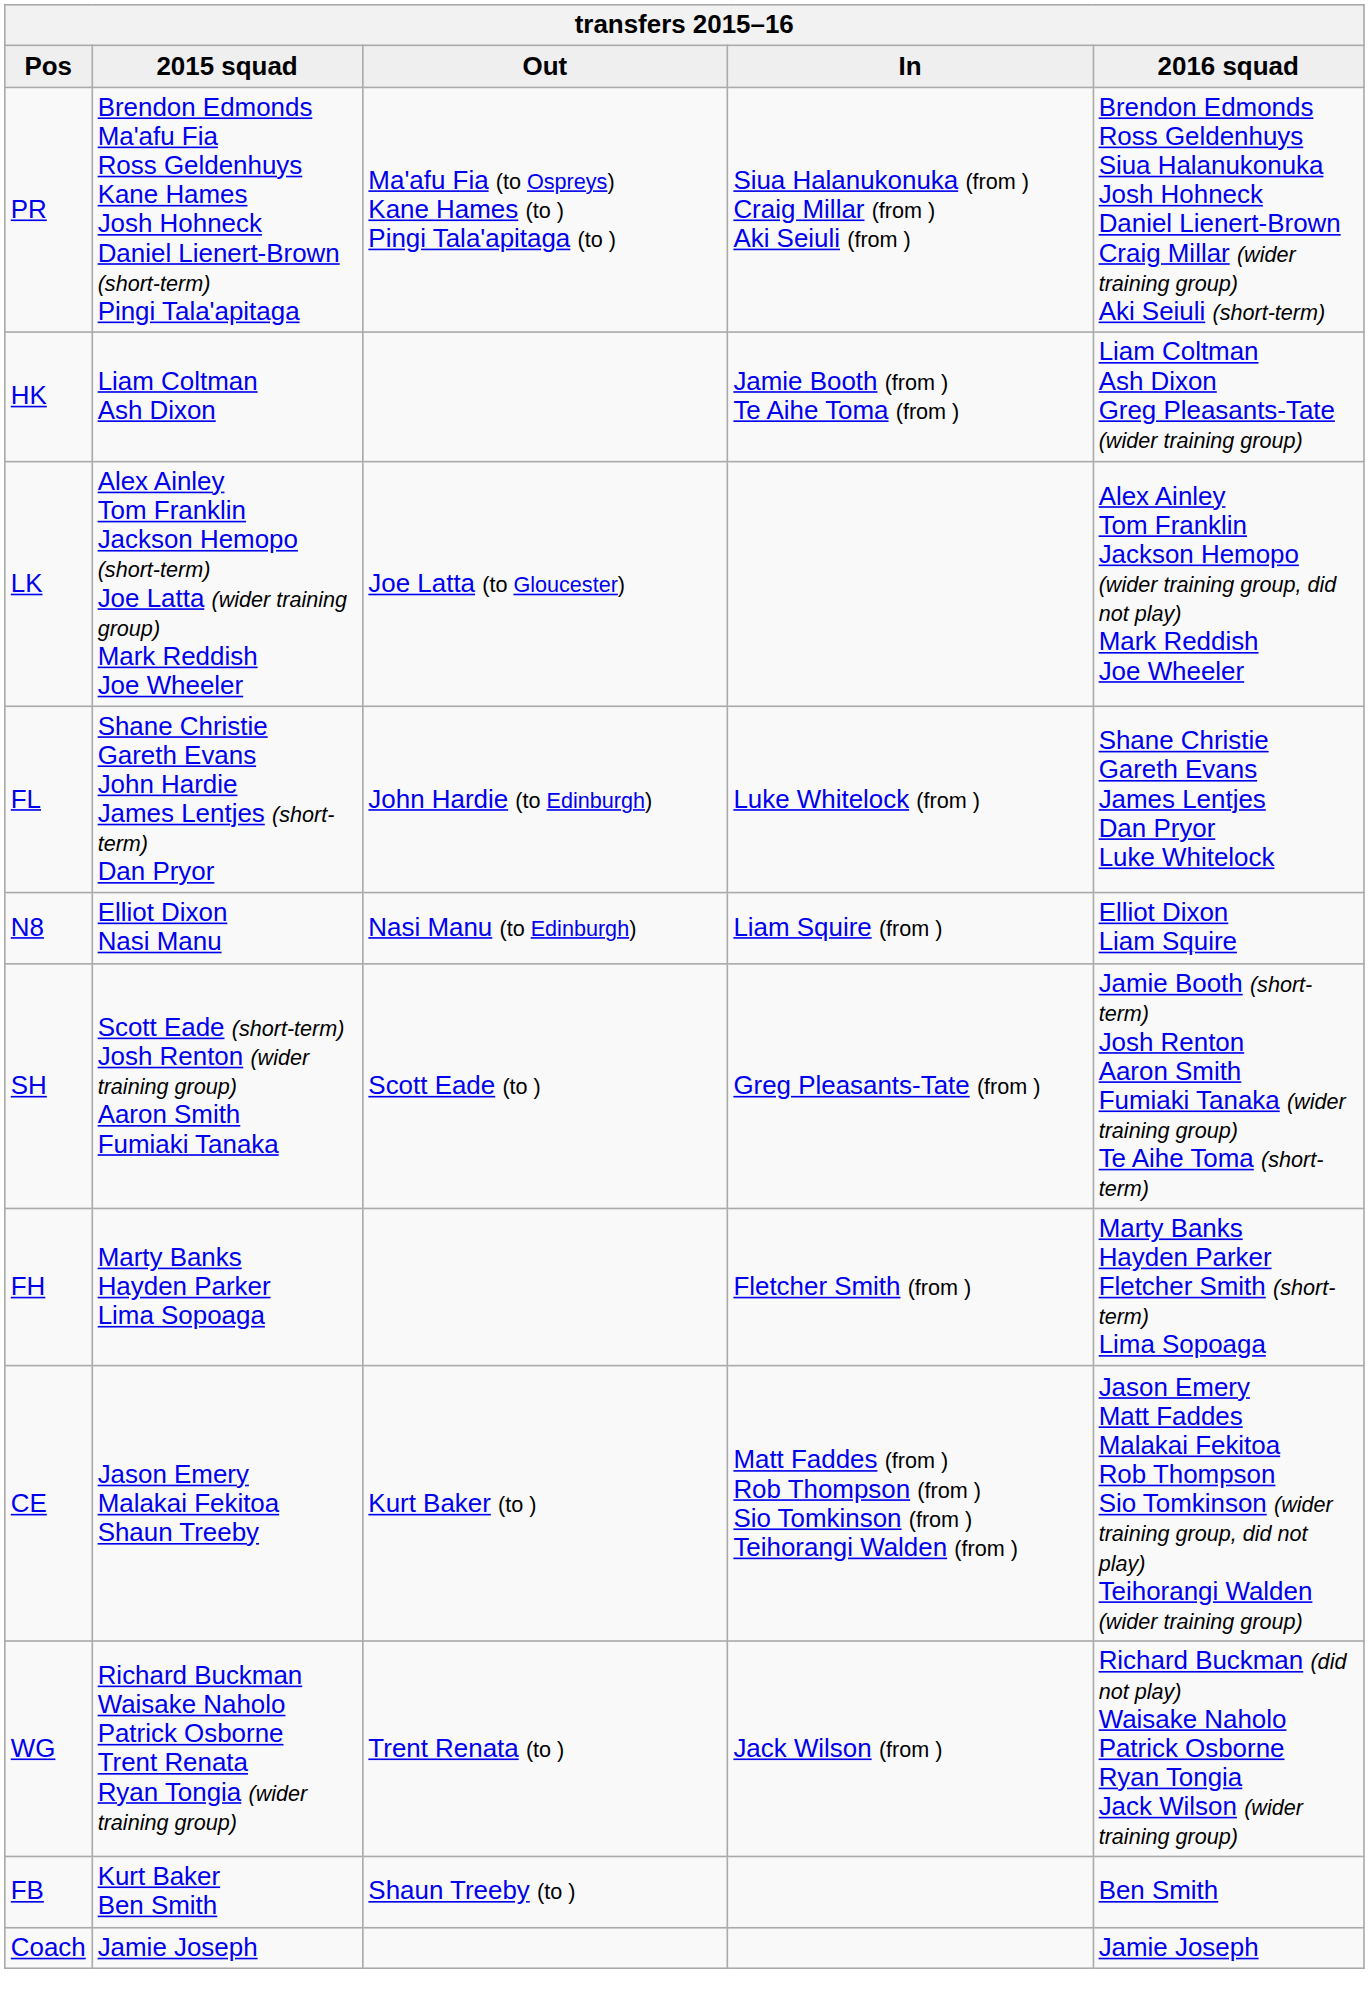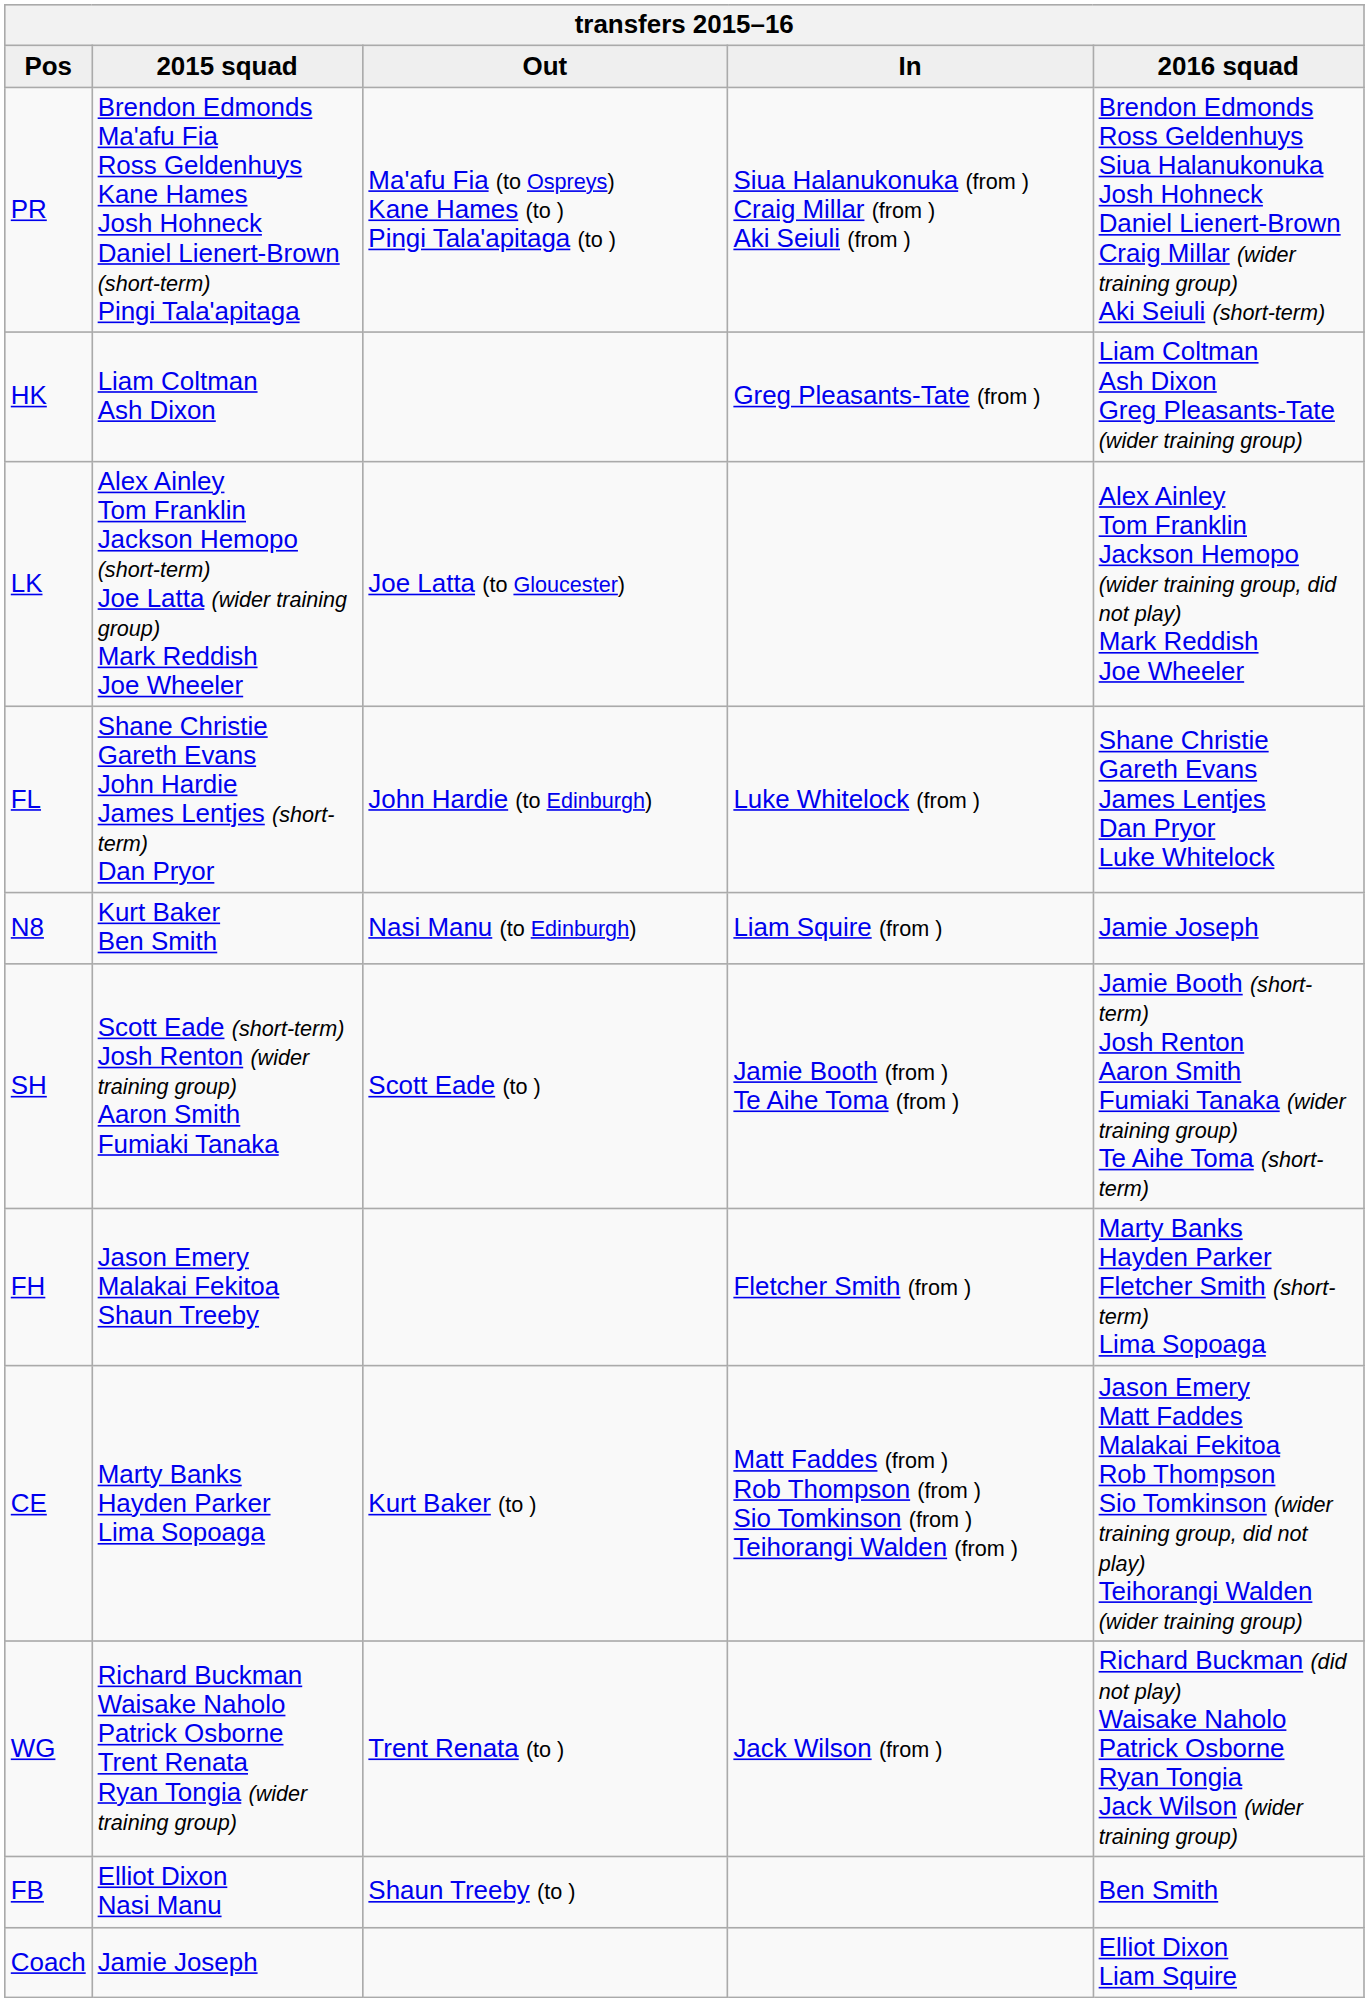HK | In: Jamie Booth (from ) Te Aihe Toma (from ) -> Greg Pleasants-Tate (from )
N8 | 2015 squad: Elliot Dixon Nasi Manu -> Kurt Baker Ben Smith
N8 | 2016 squad: Elliot Dixon Liam Squire -> Jamie Joseph
SH | In: Greg Pleasants-Tate (from ) -> Jamie Booth (from ) Te Aihe Toma (from )
FH | 2015 squad: Marty Banks Hayden Parker Lima Sopoaga -> Jason Emery Malakai Fekitoa Shaun Treeby
CE | 2015 squad: Jason Emery Malakai Fekitoa Shaun Treeby -> Marty Banks Hayden Parker Lima Sopoaga
FB | 2015 squad: Kurt Baker Ben Smith -> Elliot Dixon Nasi Manu
Coach | 2016 squad: Jamie Joseph -> Elliot Dixon Liam Squire
